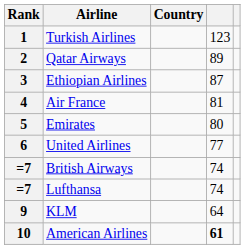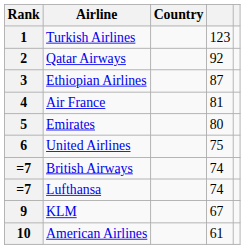2 | column 4: 89 -> 92
6 | column 4: 77 -> 75
9 | column 4: 64 -> 67
10 | column 4: bold -> normal
